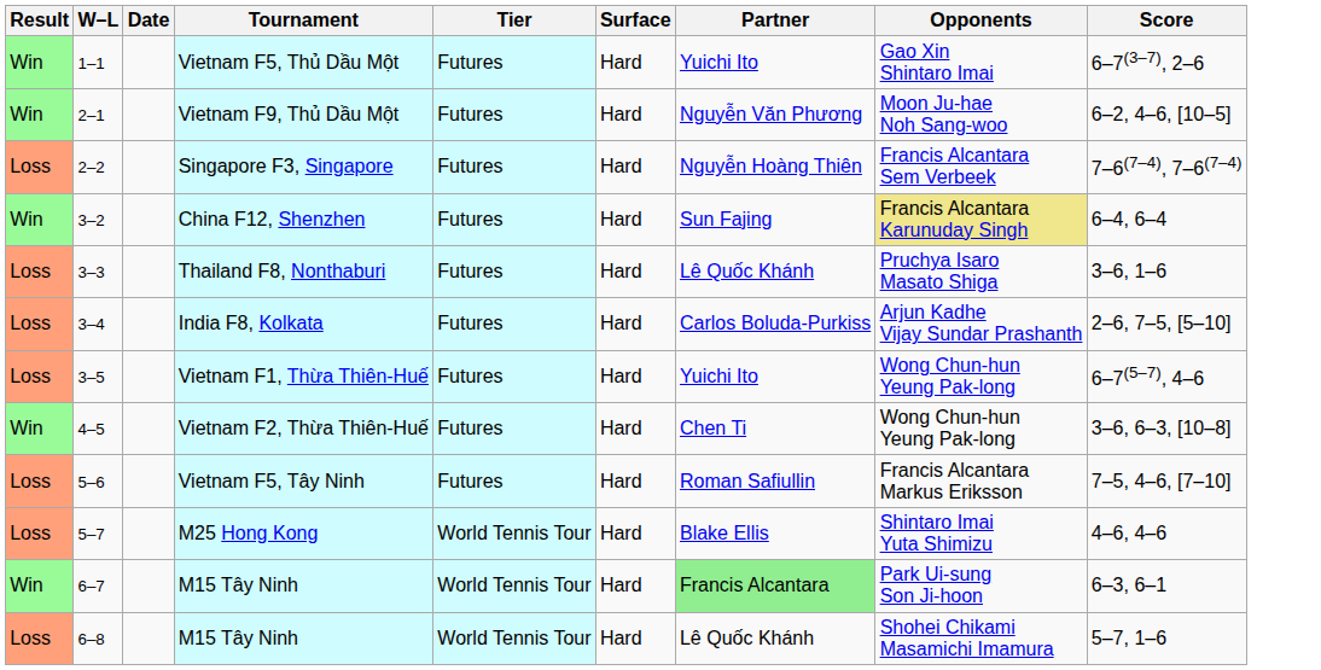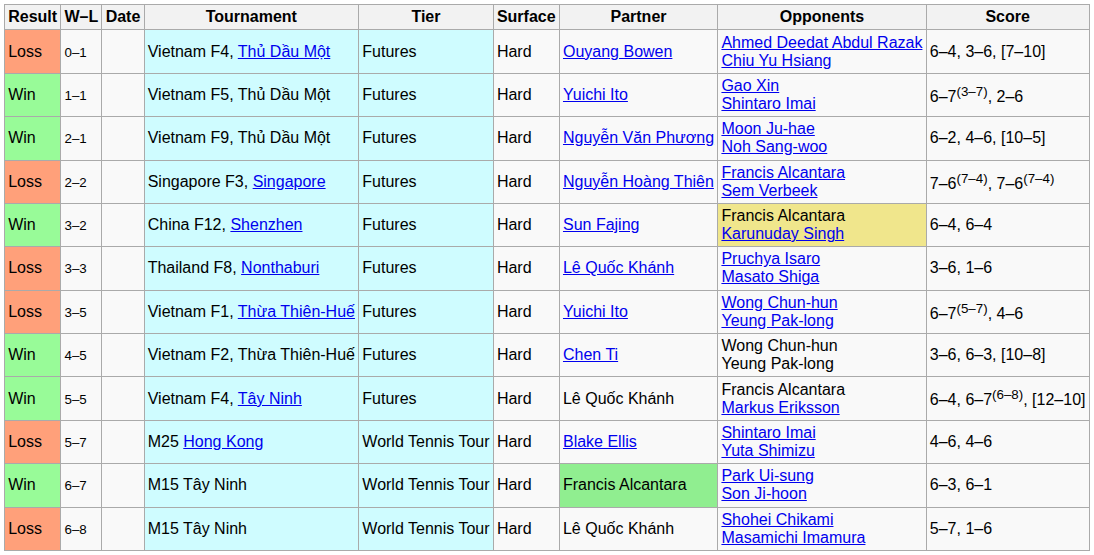+ row: Loss | 0–1 | Vietnam F4, Thủ Dầu Một | Futures | Hard | Ouyang Bowen | Ahmed Deedat Abdul Razak Chiu Yu Hsiang | 6–4, 3–6, [7–10]
- row: Loss | 3–4 | India F8, Kolkata | Futures | Hard | Carlos Boluda-Purkiss | Arjun Kadhe Vijay Sundar Prashanth | 2–6, 7–5, [5–10]
+ row: Win | 5–5 | Vietnam F4, Tây Ninh | Futures | Hard | Lê Quốc Khánh | Francis Alcantara Markus Eriksson | 6–4, 6–7(6–8), [12–10]
- row: Loss | 5–6 | Vietnam F5, Tây Ninh | Futures | Hard | Roman Safiullin | Francis Alcantara Markus Eriksson | 7–5, 4–6, [7–10]
